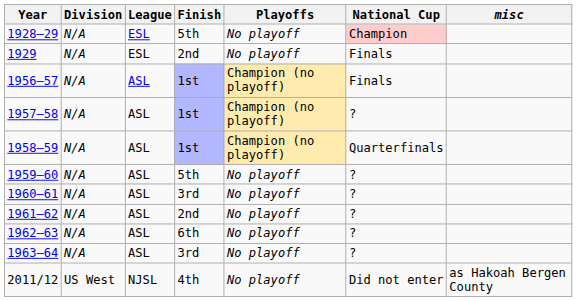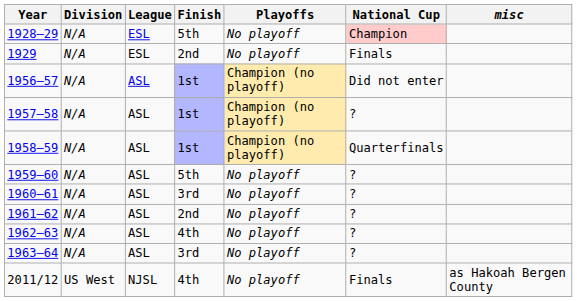1956–57 | National Cup: Finals -> Did not enter
1962–63 | Finish: 6th -> 4th
2011/12 | National Cup: Did not enter -> Finals
